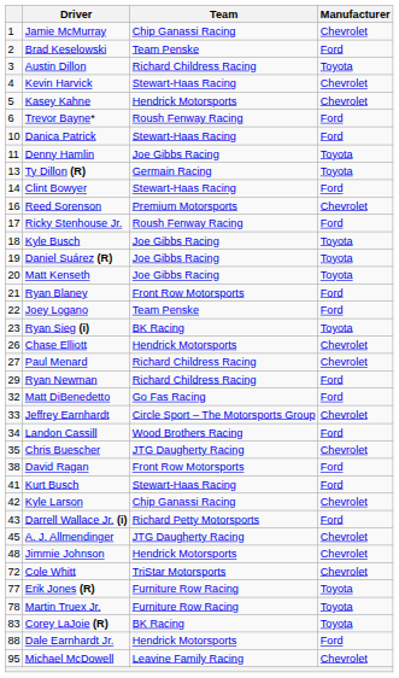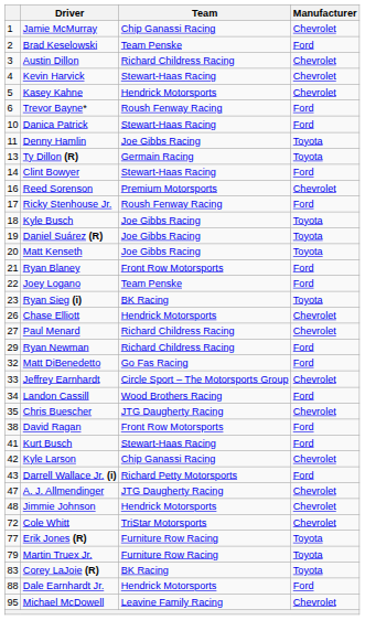Austin Dillon | Manufacturer: Toyota -> Chevrolet
A. J. Allmendinger | column 1: 45 -> 47
Martin Truex Jr. | column 1: 78 -> 79
